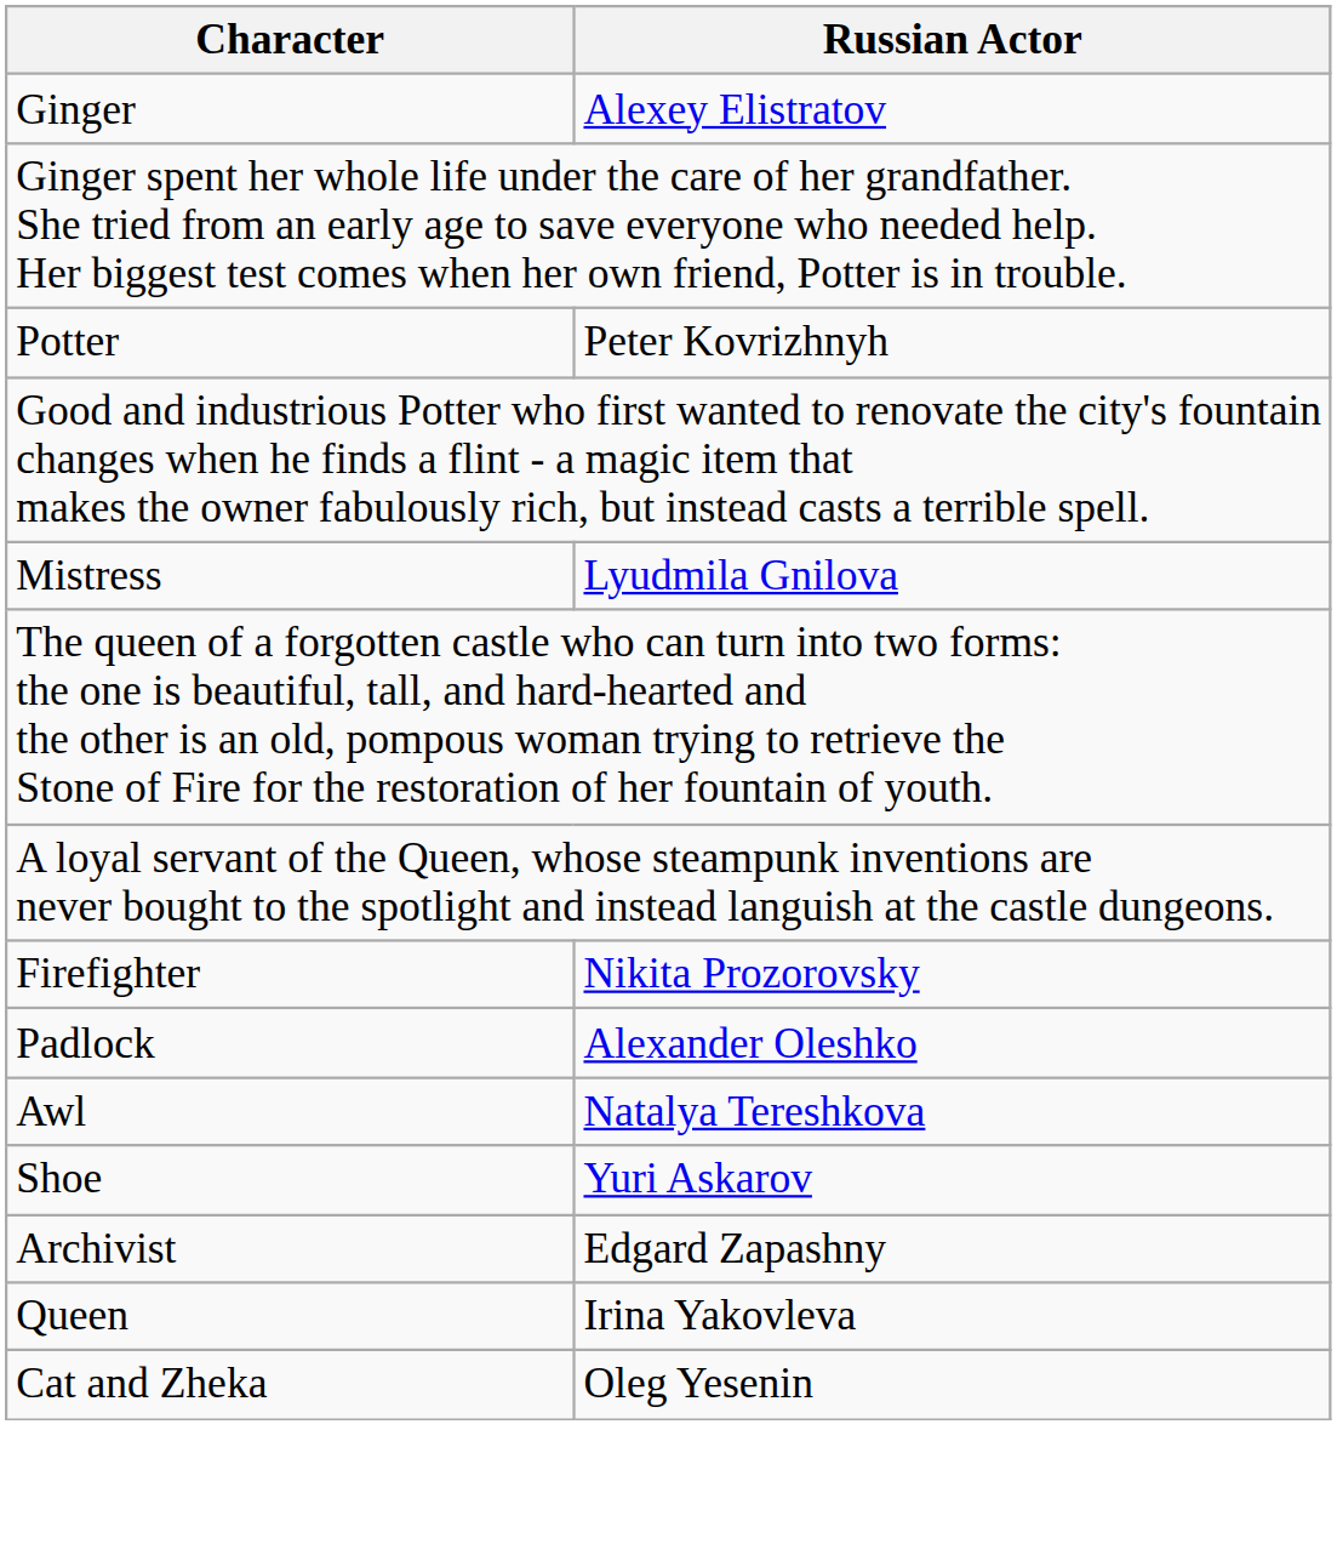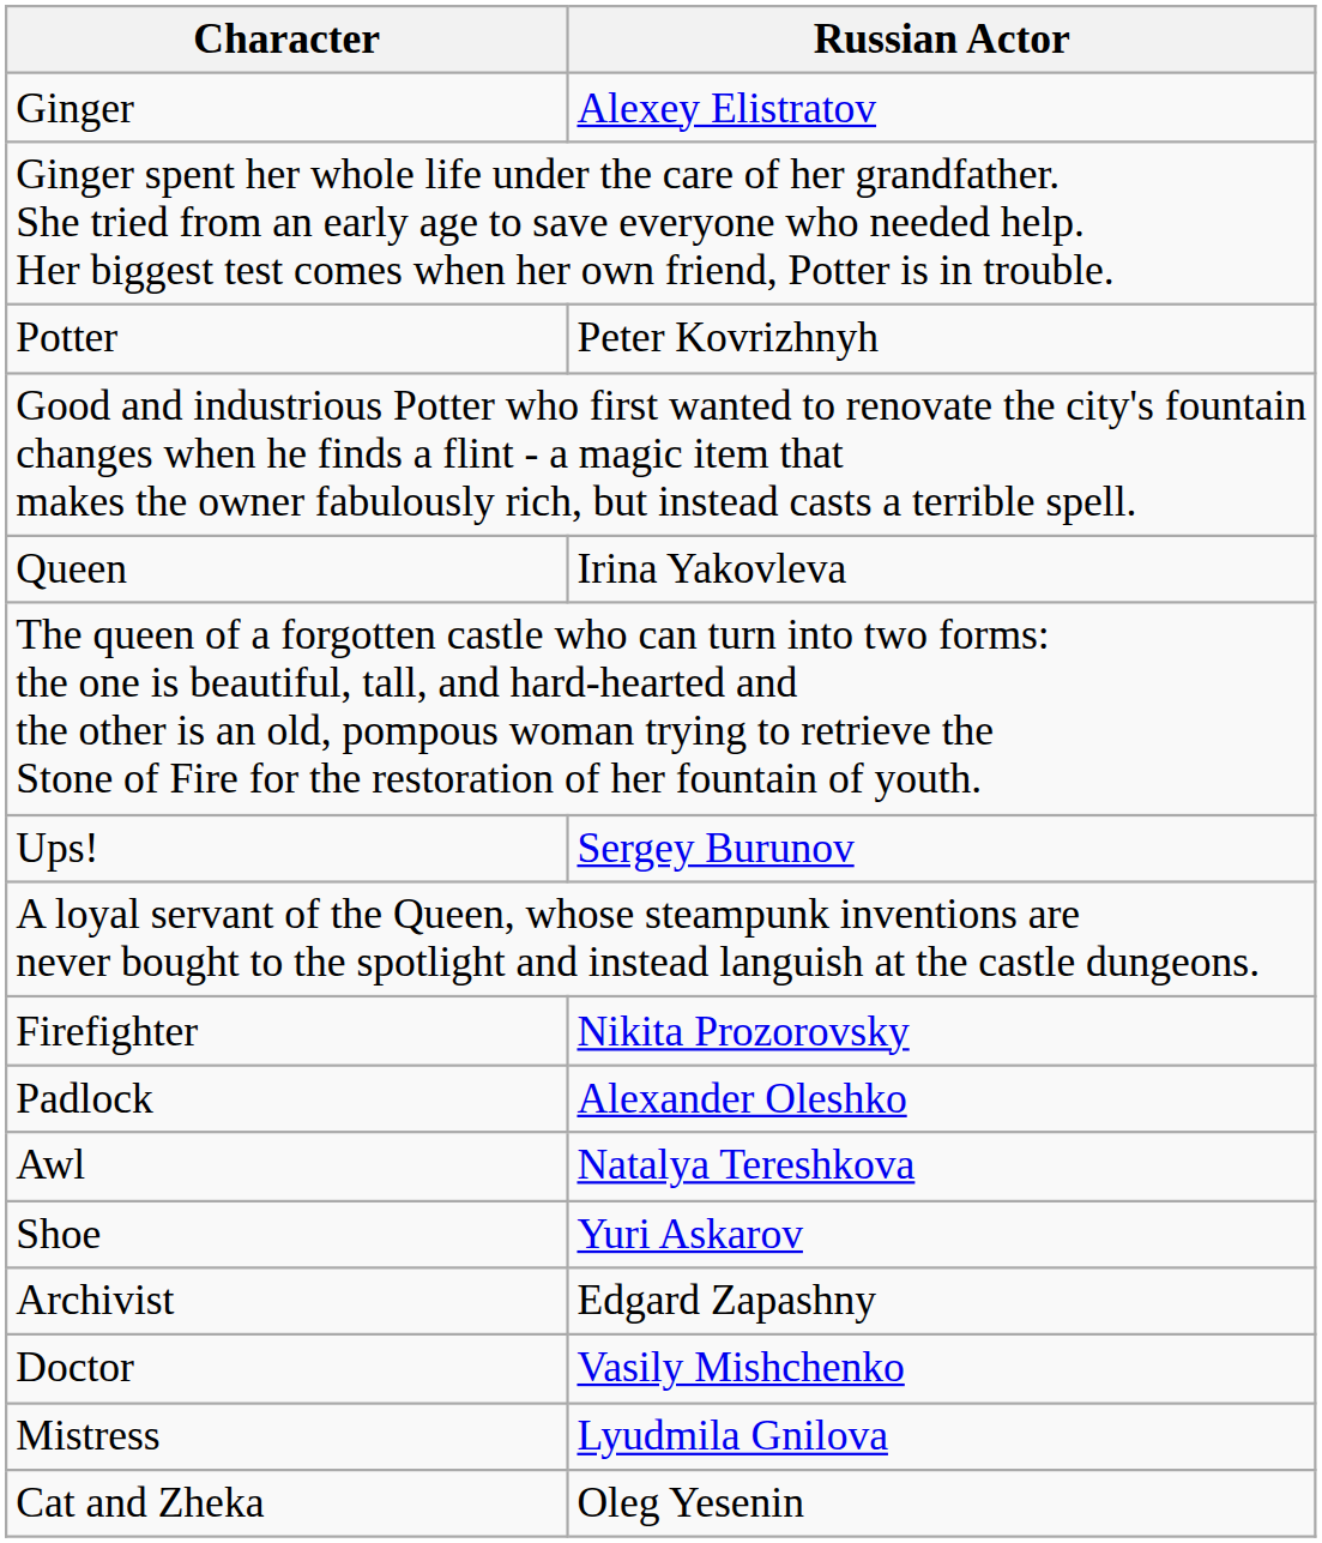rows swapped: Queen <-> Mistress
+ row: Ups! | Sergey Burunov
+ row: Doctor | Vasily Mishchenko
